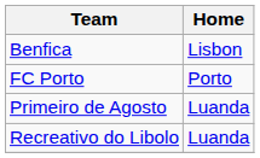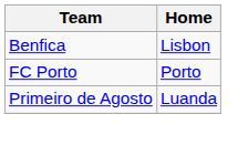- row: Recreativo do Libolo | Luanda
